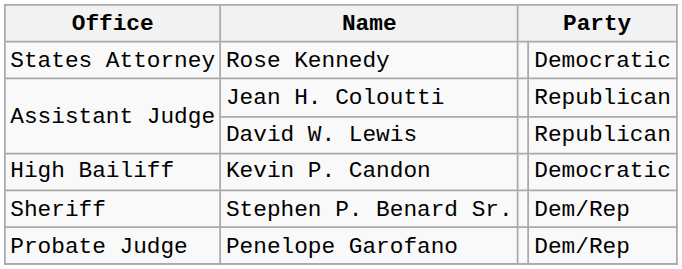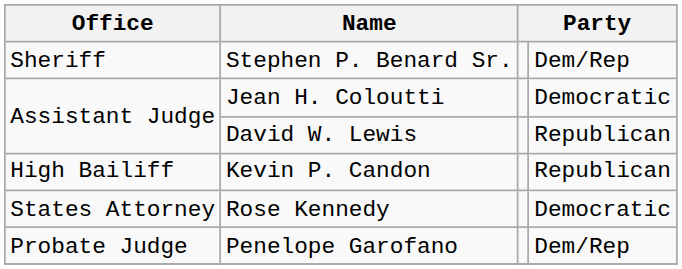rows swapped: Rose Kennedy <-> Stephen P. Benard Sr.
Jean H. Coloutti | column 4: Republican -> Democratic
Kevin P. Candon | column 4: Democratic -> Republican
